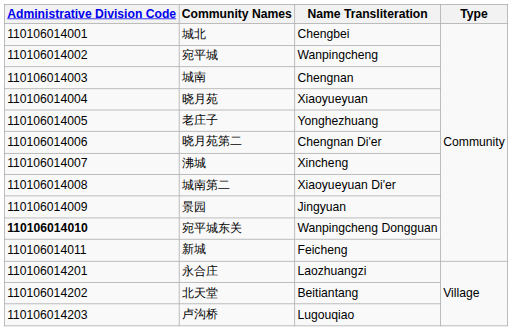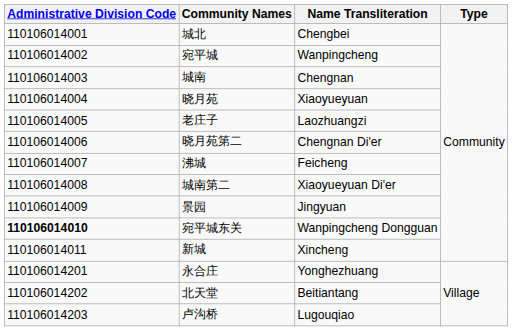老庄子 | Name Transliteration: Yonghezhuang -> Laozhuangzi
沸城 | Name Transliteration: Xincheng -> Feicheng
新城 | Name Transliteration: Feicheng -> Xincheng
永合庄 | Name Transliteration: Laozhuangzi -> Yonghezhuang
